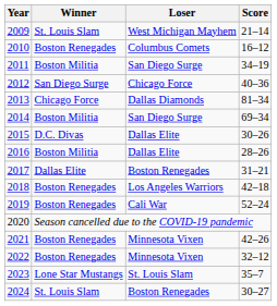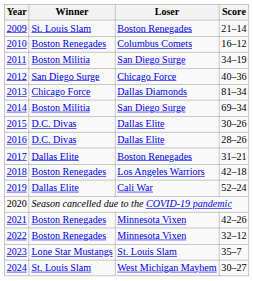2009 | Loser: West Michigan Mayhem -> Boston Renegades
2016 | Winner: Boston Militia -> D.C. Divas
2019 | Winner: Boston Renegades -> Dallas Elite
2024 | Loser: Boston Renegades -> West Michigan Mayhem
